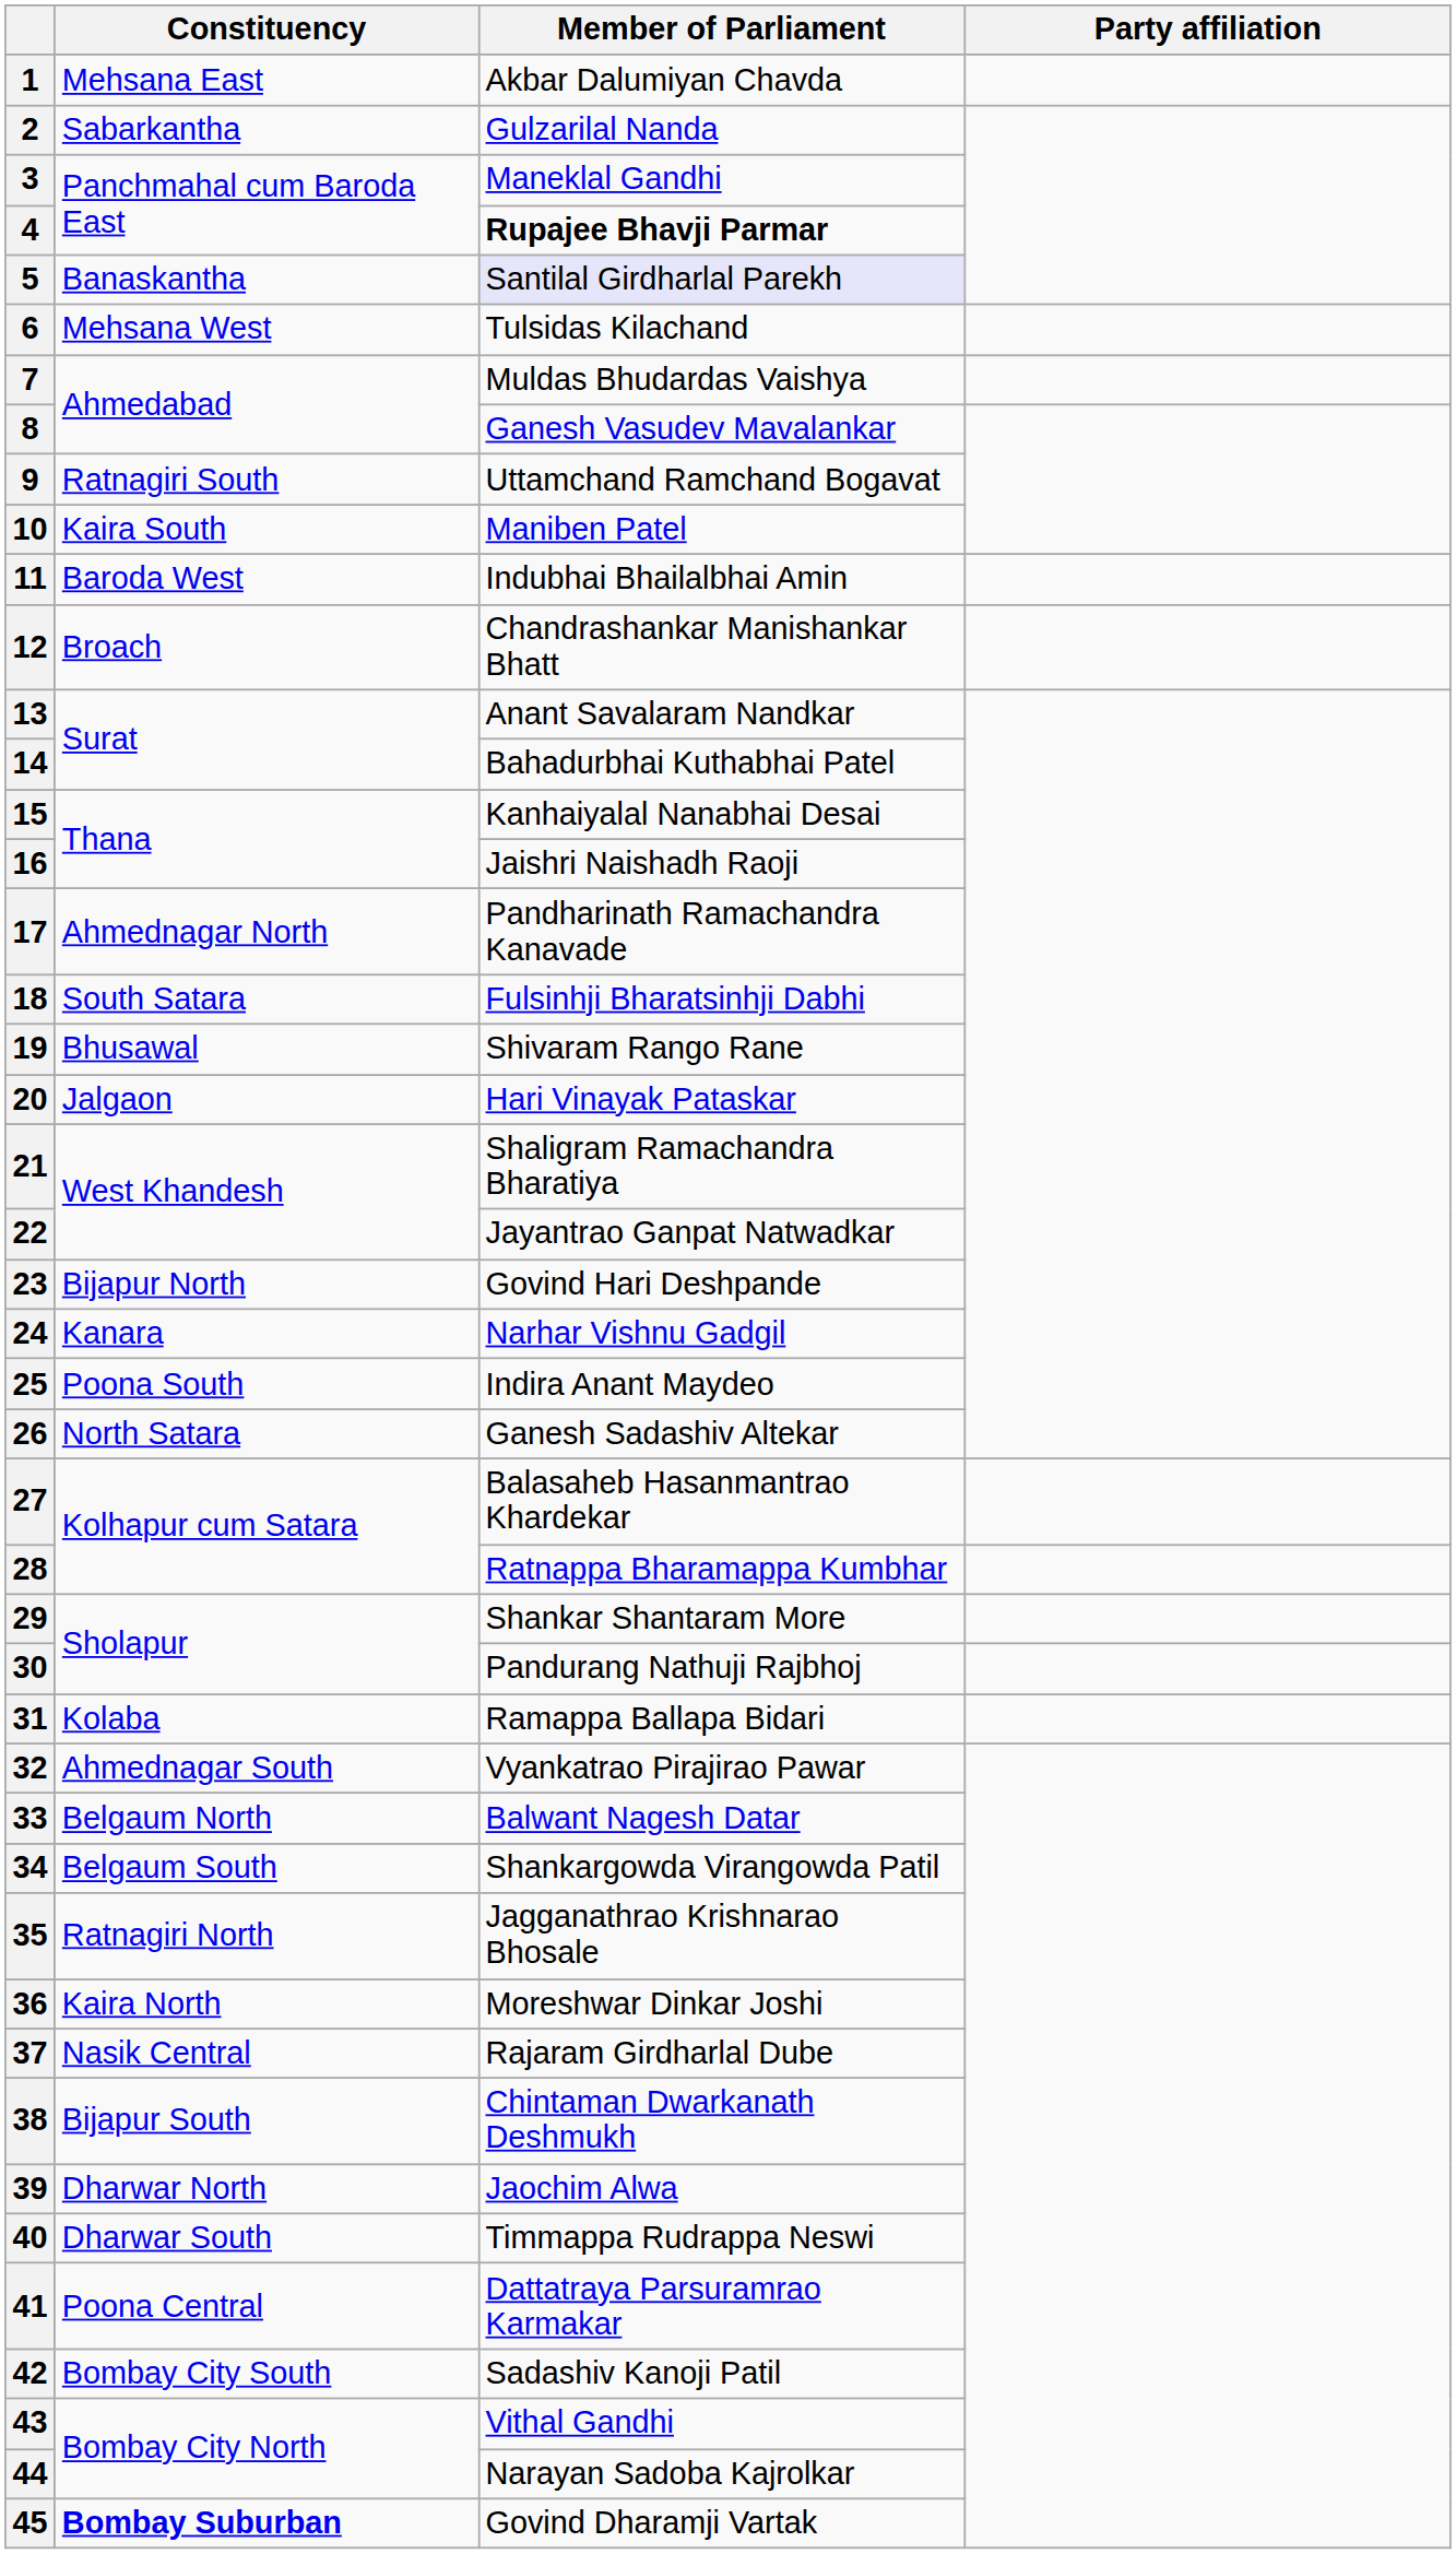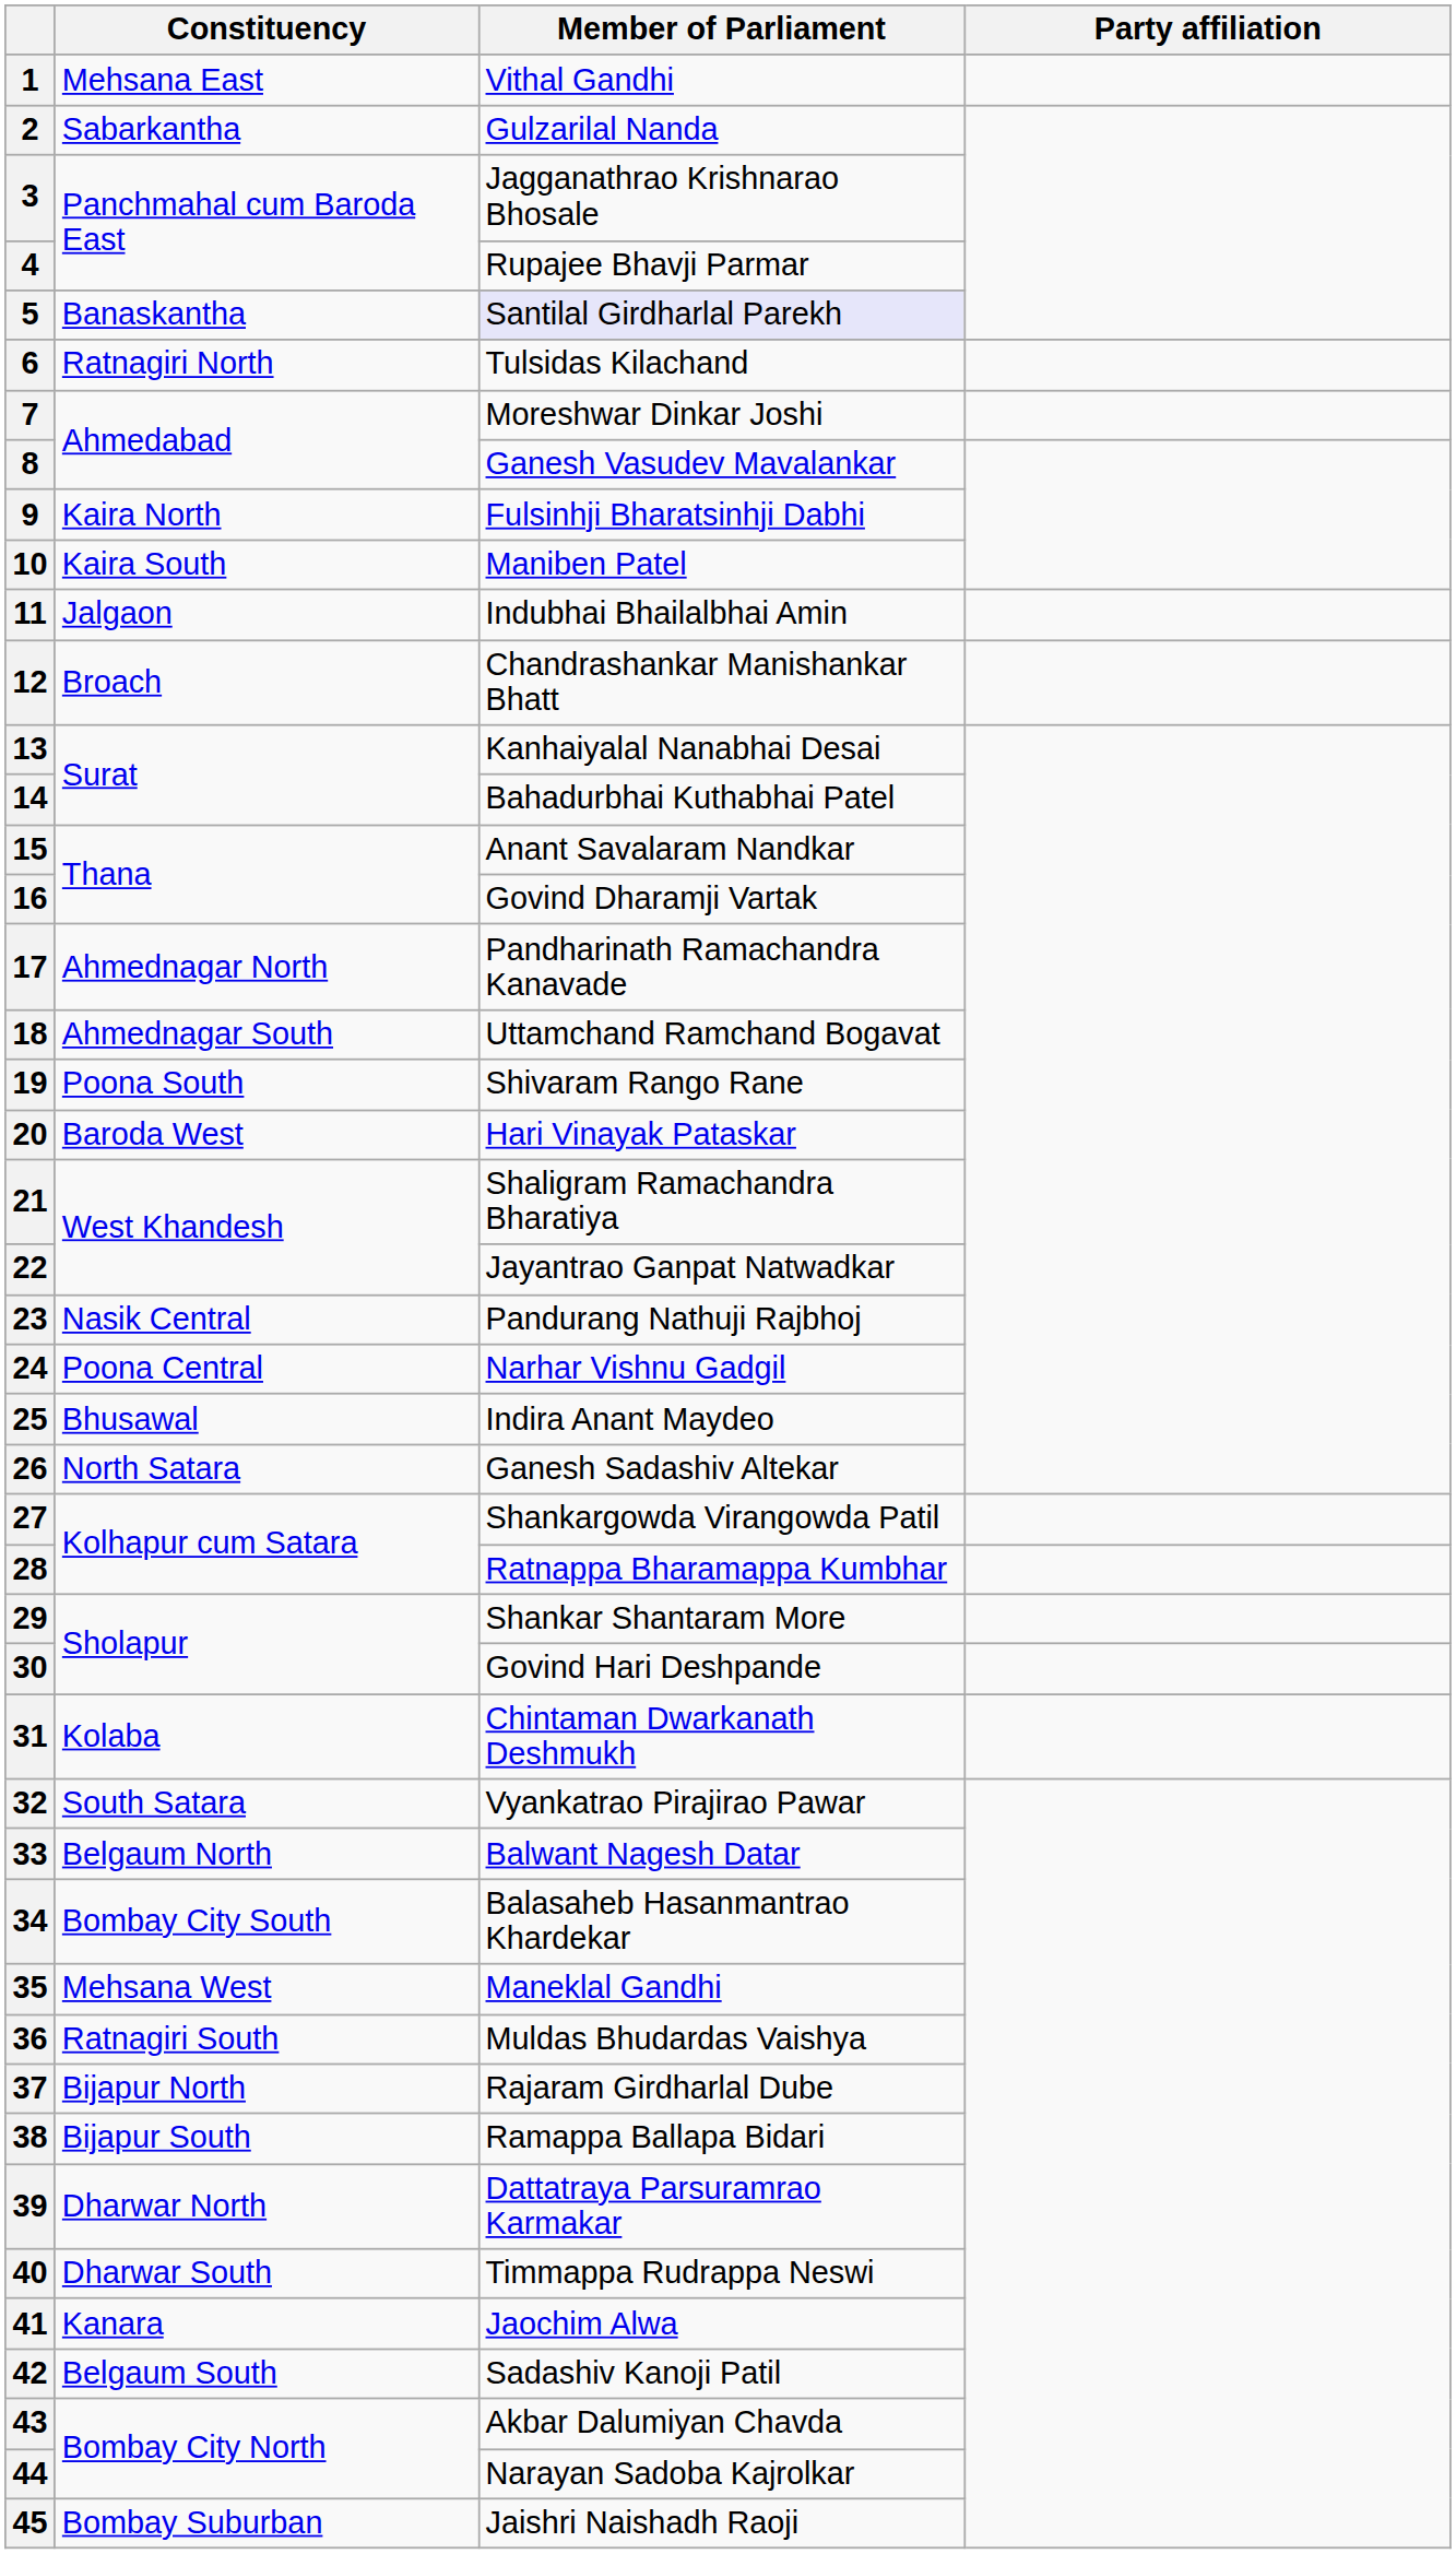1 | Member of Parliament: Akbar Dalumiyan Chavda -> Vithal Gandhi
3 | Member of Parliament: Maneklal Gandhi -> Jagganathrao Krishnarao Bhosale
4 | Member of Parliament: bold -> normal
6 | Constituency: Mehsana West -> Ratnagiri North
7 | Member of Parliament: Muldas Bhudardas Vaishya -> Moreshwar Dinkar Joshi
9 | Constituency: Ratnagiri South -> Kaira North
9 | Member of Parliament: Uttamchand Ramchand Bogavat -> Fulsinhji Bharatsinhji Dabhi
11 | Constituency: Baroda West -> Jalgaon
13 | Member of Parliament: Anant Savalaram Nandkar -> Kanhaiyalal Nanabhai Desai
15 | Member of Parliament: Kanhaiyalal Nanabhai Desai -> Anant Savalaram Nandkar
16 | Member of Parliament: Jaishri Naishadh Raoji -> Govind Dharamji Vartak
18 | Constituency: South Satara -> Ahmednagar South
18 | Member of Parliament: Fulsinhji Bharatsinhji Dabhi -> Uttamchand Ramchand Bogavat
19 | Constituency: Bhusawal -> Poona South
20 | Constituency: Jalgaon -> Baroda West
23 | Constituency: Bijapur North -> Nasik Central
23 | Member of Parliament: Govind Hari Deshpande -> Pandurang Nathuji Rajbhoj
24 | Constituency: Kanara -> Poona Central
25 | Constituency: Poona South -> Bhusawal
27 | Member of Parliament: Balasaheb Hasanmantrao Khardekar -> Shankargowda Virangowda Patil
30 | Member of Parliament: Pandurang Nathuji Rajbhoj -> Govind Hari Deshpande
31 | Member of Parliament: Ramappa Ballapa Bidari -> Chintaman Dwarkanath Deshmukh
32 | Constituency: Ahmednagar South -> South Satara
34 | Constituency: Belgaum South -> Bombay City South
34 | Member of Parliament: Shankargowda Virangowda Patil -> Balasaheb Hasanmantrao Khardekar
35 | Constituency: Ratnagiri North -> Mehsana West
35 | Member of Parliament: Jagganathrao Krishnarao Bhosale -> Maneklal Gandhi
36 | Constituency: Kaira North -> Ratnagiri South
36 | Member of Parliament: Moreshwar Dinkar Joshi -> Muldas Bhudardas Vaishya
37 | Constituency: Nasik Central -> Bijapur North
38 | Member of Parliament: Chintaman Dwarkanath Deshmukh -> Ramappa Ballapa Bidari
39 | Member of Parliament: Jaochim Alwa -> Dattatraya Parsuramrao Karmakar
41 | Constituency: Poona Central -> Kanara
41 | Member of Parliament: Dattatraya Parsuramrao Karmakar -> Jaochim Alwa
42 | Constituency: Bombay City South -> Belgaum South
43 | Member of Parliament: Vithal Gandhi -> Akbar Dalumiyan Chavda
45 | Constituency: bold -> normal
45 | Member of Parliament: Govind Dharamji Vartak -> Jaishri Naishadh Raoji
